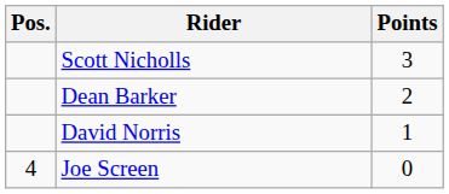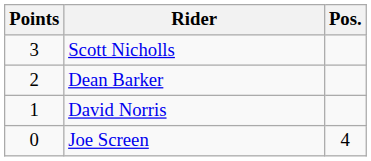columns swapped: Pos. <-> Points
